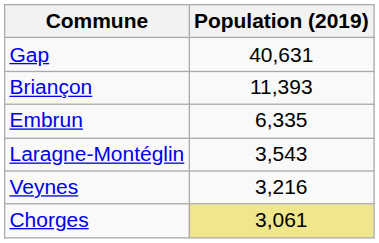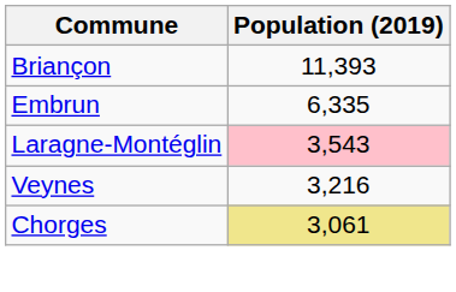- row: Gap | 40,631
Laragne-Montéglin | Population (2019): no background -> pink background
